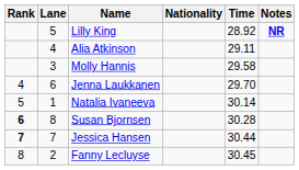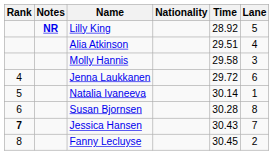columns swapped: Lane <-> Notes
Alia Atkinson | Time: 29.11 -> 29.51
Jenna Laukkanen | Time: 29.70 -> 29.72
Susan Bjornsen | Rank: bold -> normal
Jessica Hansen | Time: 30.44 -> 30.43
